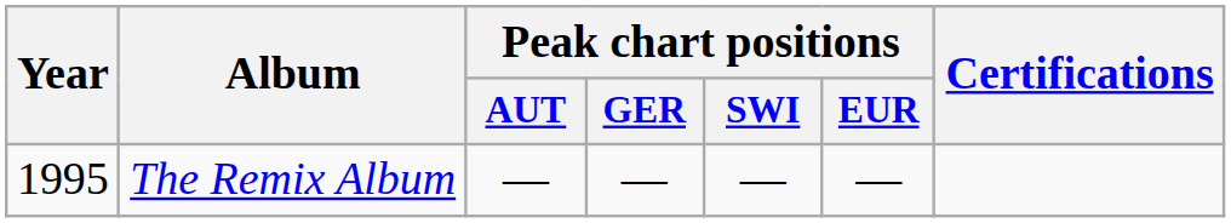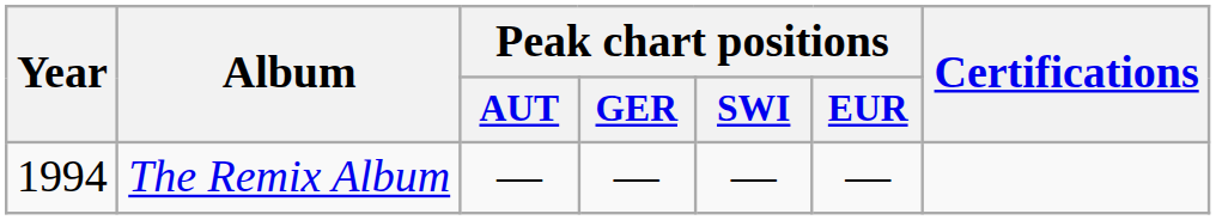The Remix Album | Year: 1995 -> 1994
